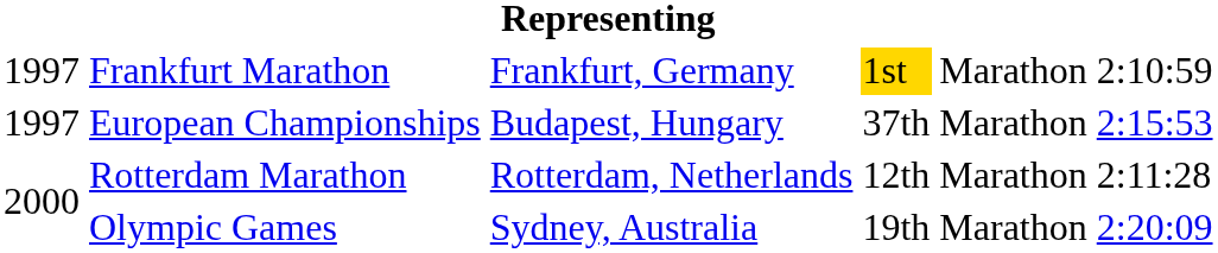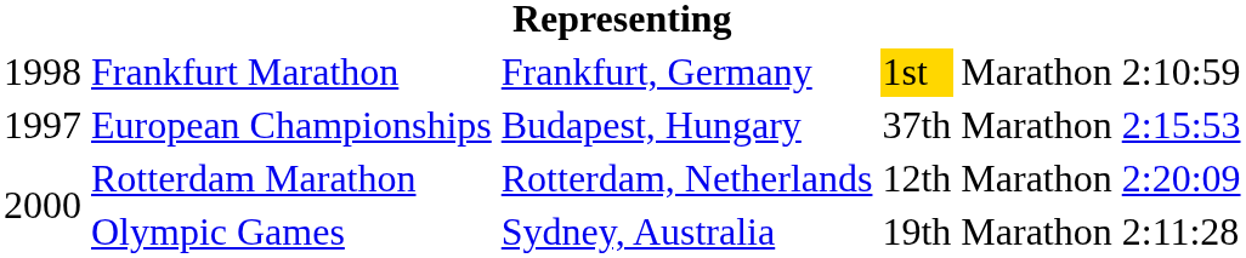Frankfurt Marathon | column 1: 1997 -> 1998
Rotterdam Marathon | column 6: 2:11:28 -> 2:20:09
Olympic Games | column 6: 2:20:09 -> 2:11:28
